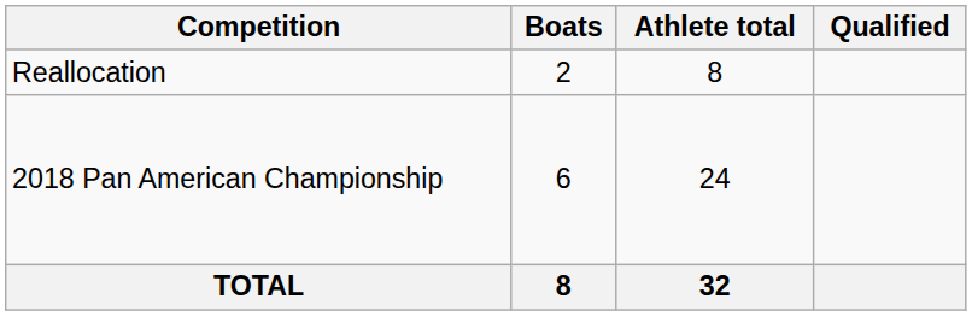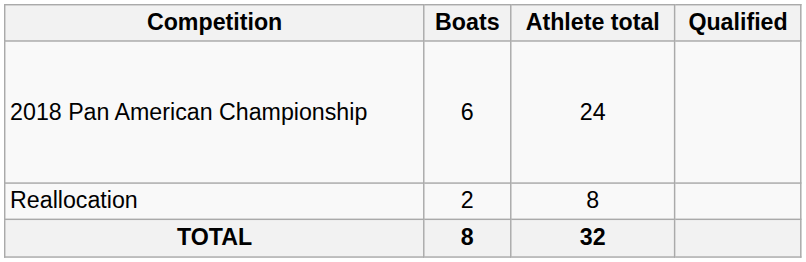rows swapped: 2018 Pan American Championship <-> Reallocation
